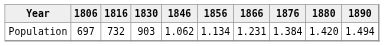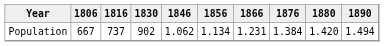Population | 1806: 697 -> 667
Population | 1816: 732 -> 737
Population | 1830: 903 -> 902
